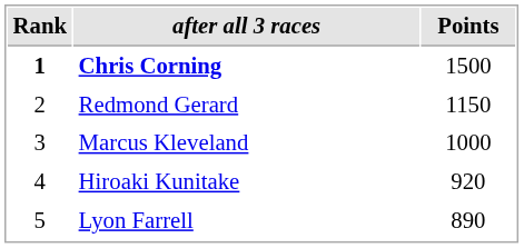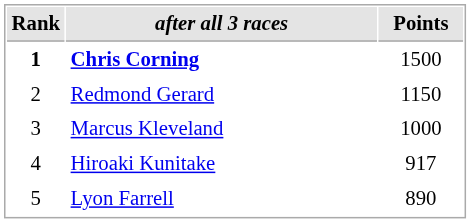Hiroaki Kunitake | Points: 920 -> 917
